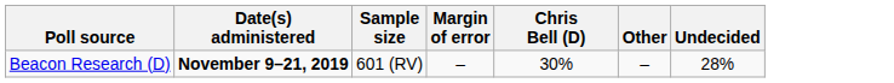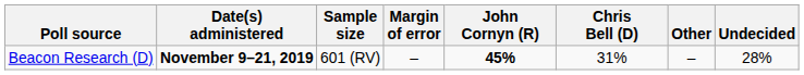+ column: John Cornyn (R) | 45%
Beacon Research (D) | Chris Bell (D): 30% -> 31%
